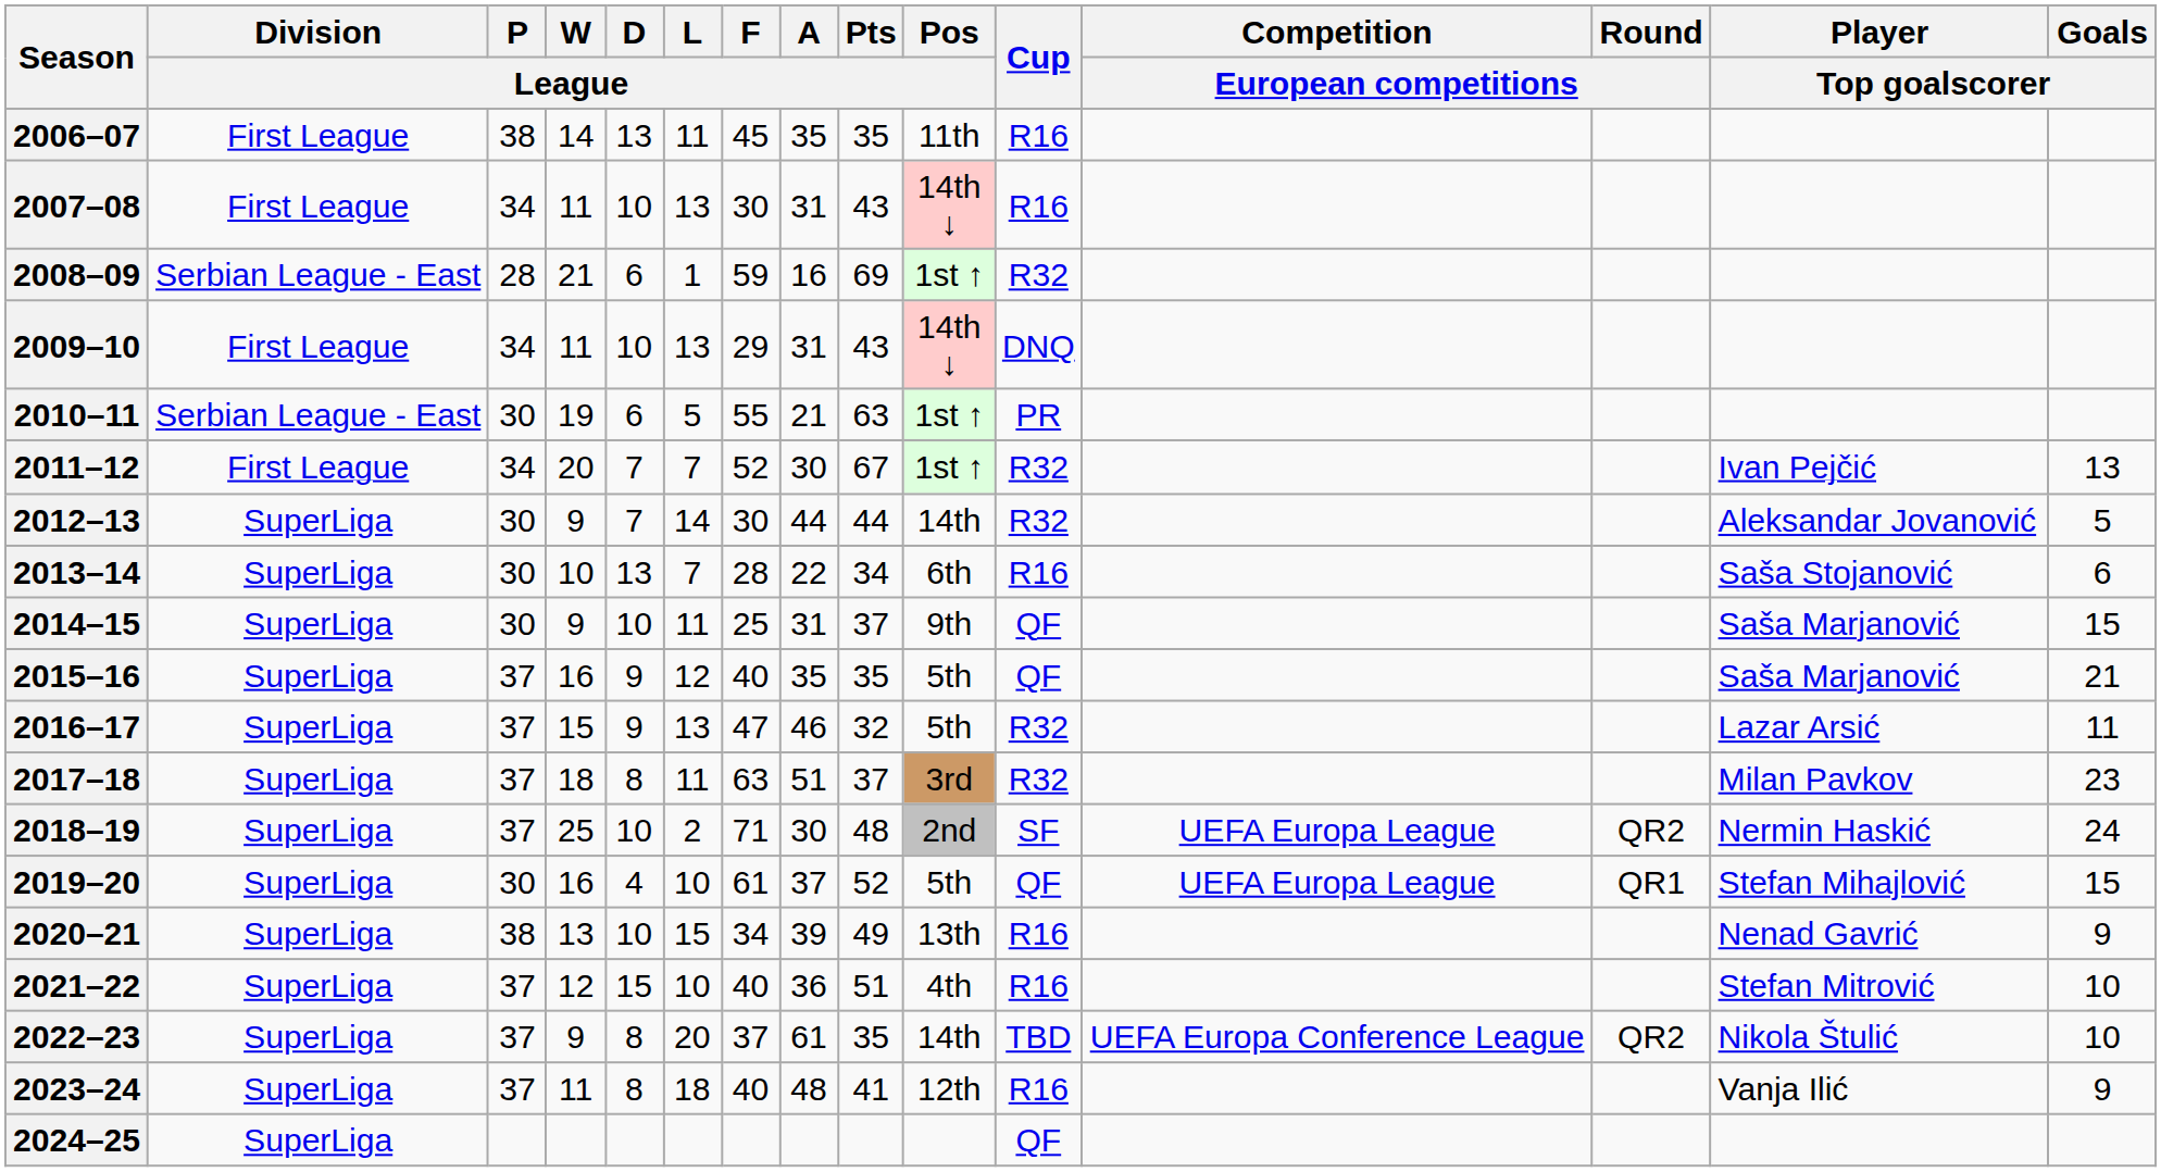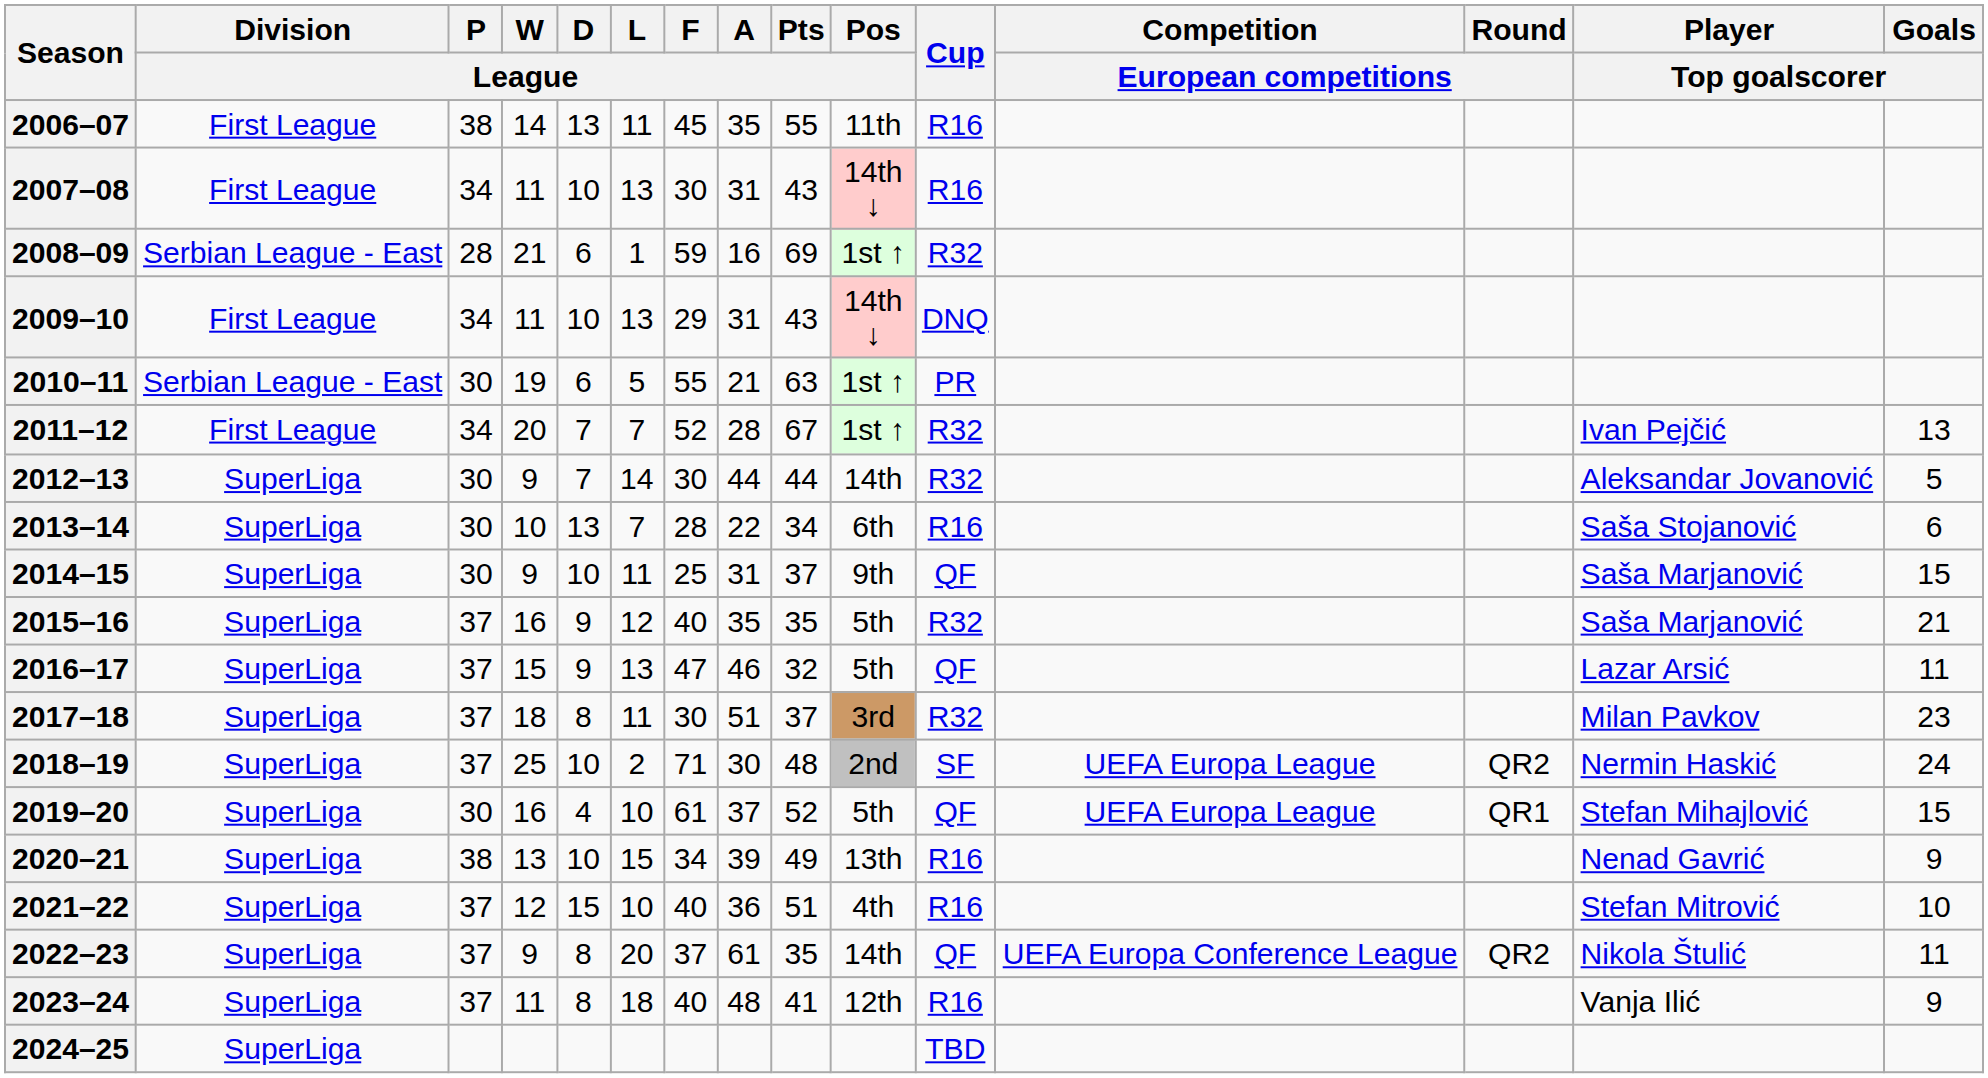2006–07 | Pts / League: 35 -> 55
2011–12 | A / League: 30 -> 28
2015–16 | Cup: QF -> R32
2016–17 | Cup: R32 -> QF
2017–18 | F / League: 63 -> 30
2022–23 | Cup: TBD -> QF
2022–23 | Goals / Top goalscorer: 10 -> 11
2024–25 | Cup: QF -> TBD
